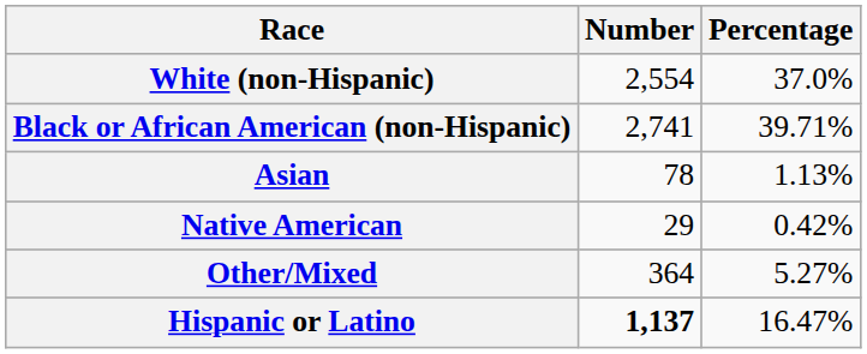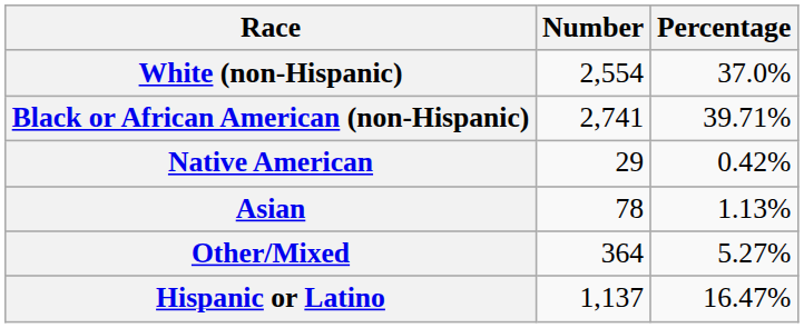rows swapped: Native American <-> Asian
Hispanic or Latino | Number: bold -> normal
